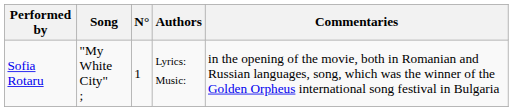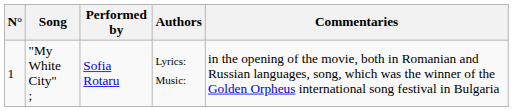columns swapped: N° <-> Performed by
